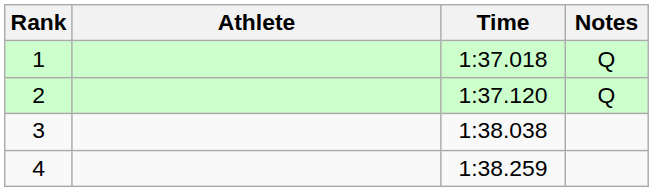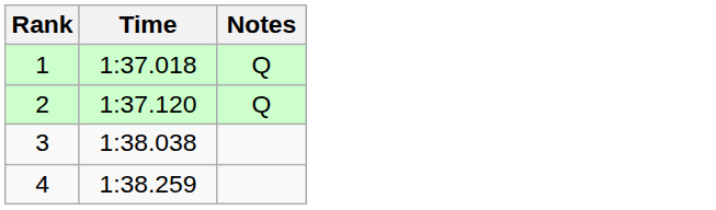- column: Athlete
